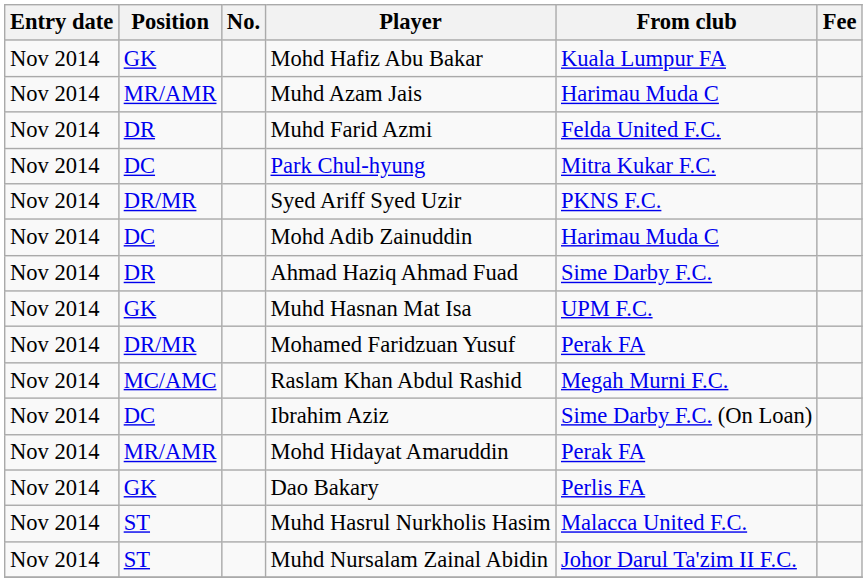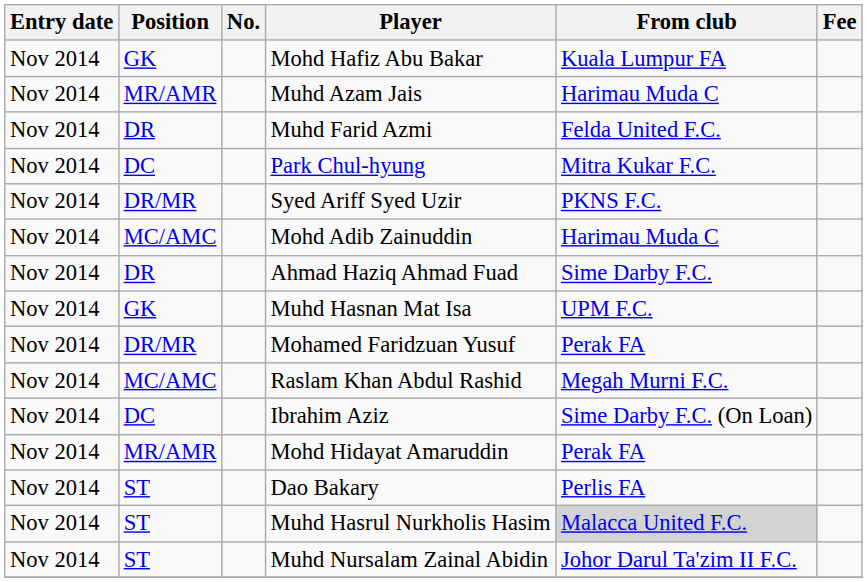Mohd Adib Zainuddin | Position: DC -> MC/AMC
Dao Bakary | Position: GK -> ST
Muhd Hasrul Nurkholis Hasim | From club: no background -> lightgrey background
